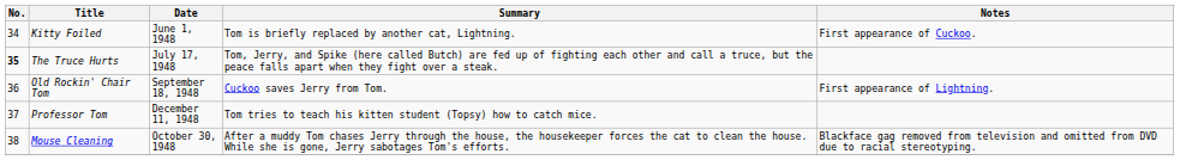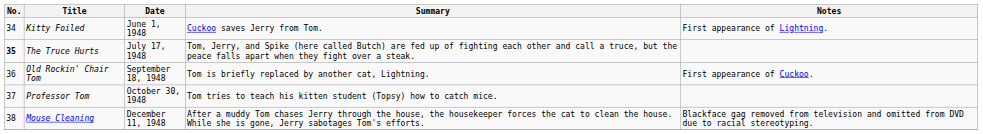Kitty Foiled | Summary: Tom is briefly replaced by another cat, Lightning. -> Cuckoo saves Jerry from Tom.
Kitty Foiled | Notes: First appearance of Cuckoo. -> First appearance of Lightning.
Old Rockin' Chair Tom | Summary: Cuckoo saves Jerry from Tom. -> Tom is briefly replaced by another cat, Lightning.
Old Rockin' Chair Tom | Notes: First appearance of Lightning. -> First appearance of Cuckoo.
Professor Tom | Date: December 11, 1948 -> October 30, 1948
Mouse Cleaning | Date: October 30, 1948 -> December 11, 1948
